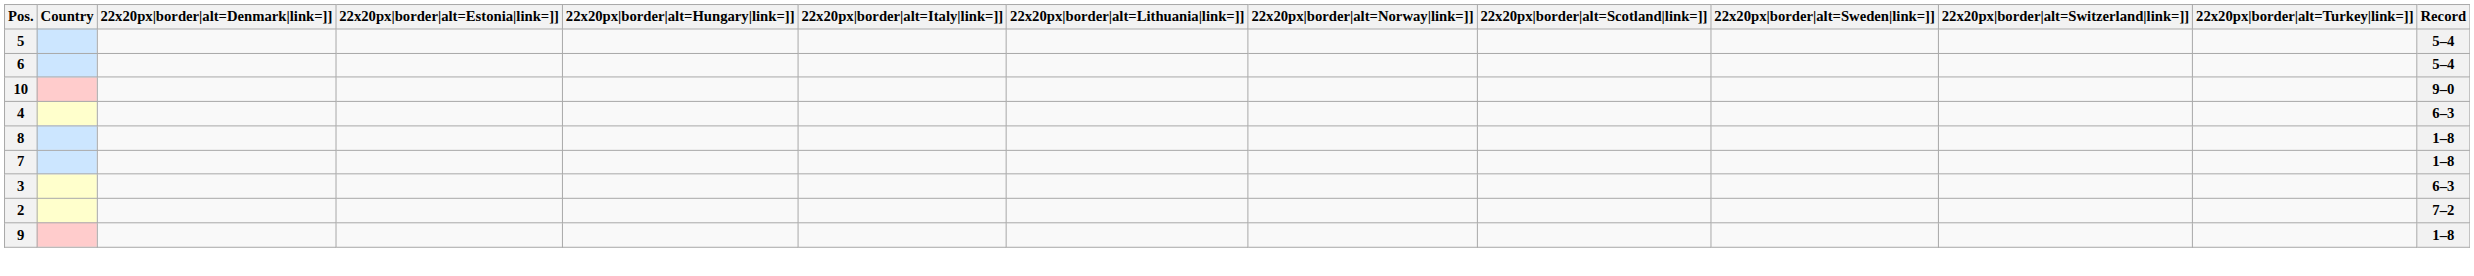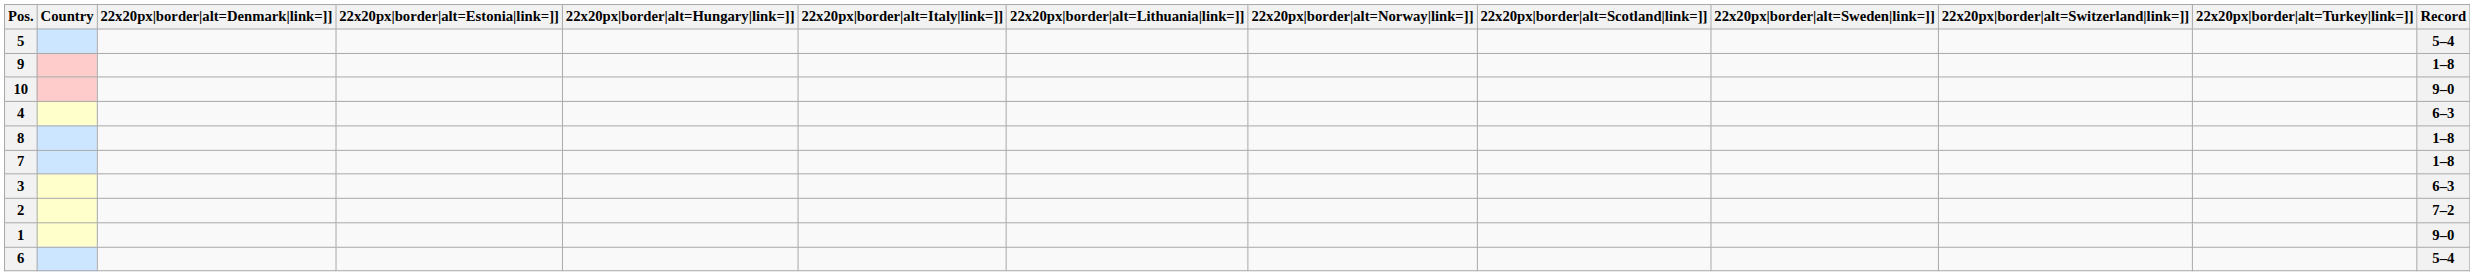rows swapped: 9 <-> 6
+ row: 1 | 9–0
